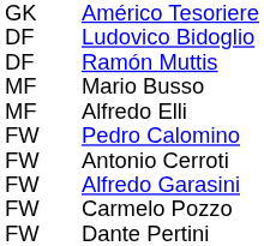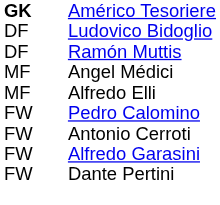Américo Tesoriere | column 1: normal -> bold
+ row: MF | Angel Médici
- row: MF | Mario Busso
- row: FW | Carmelo Pozzo
